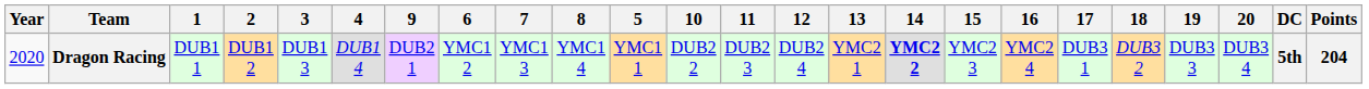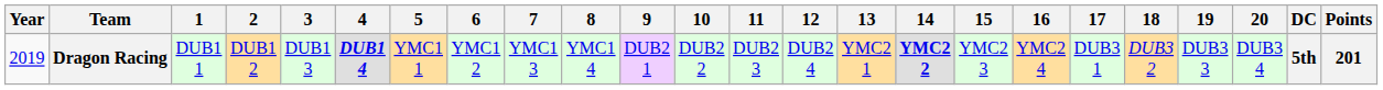columns swapped: 5 <-> 9
Dragon Racing | Year: 2020 -> 2019
Dragon Racing | 4: normal -> bold
Dragon Racing | Points: 204 -> 201
